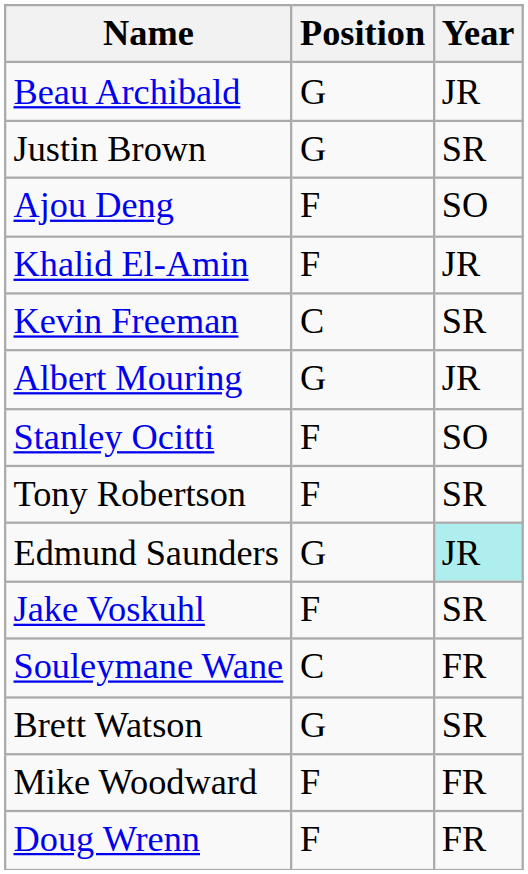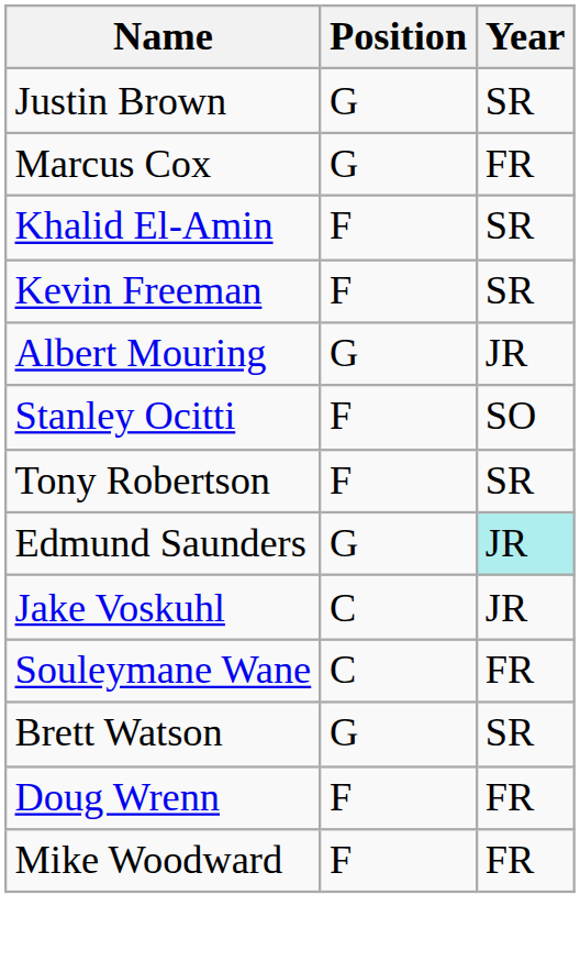- row: Beau Archibald | G | JR
+ row: Marcus Cox | G | FR
- row: Ajou Deng | F | SO
Khalid El-Amin | Year: JR -> SR
Kevin Freeman | Position: C -> F
Jake Voskuhl | Position: F -> C
Jake Voskuhl | Year: SR -> JR
rows swapped: Mike Woodward <-> Doug Wrenn
